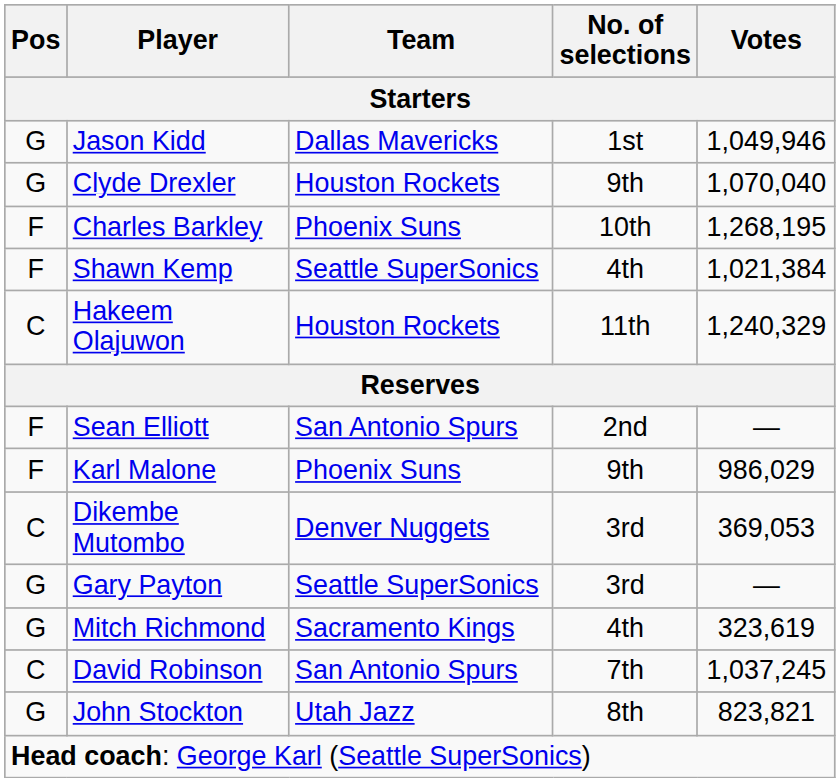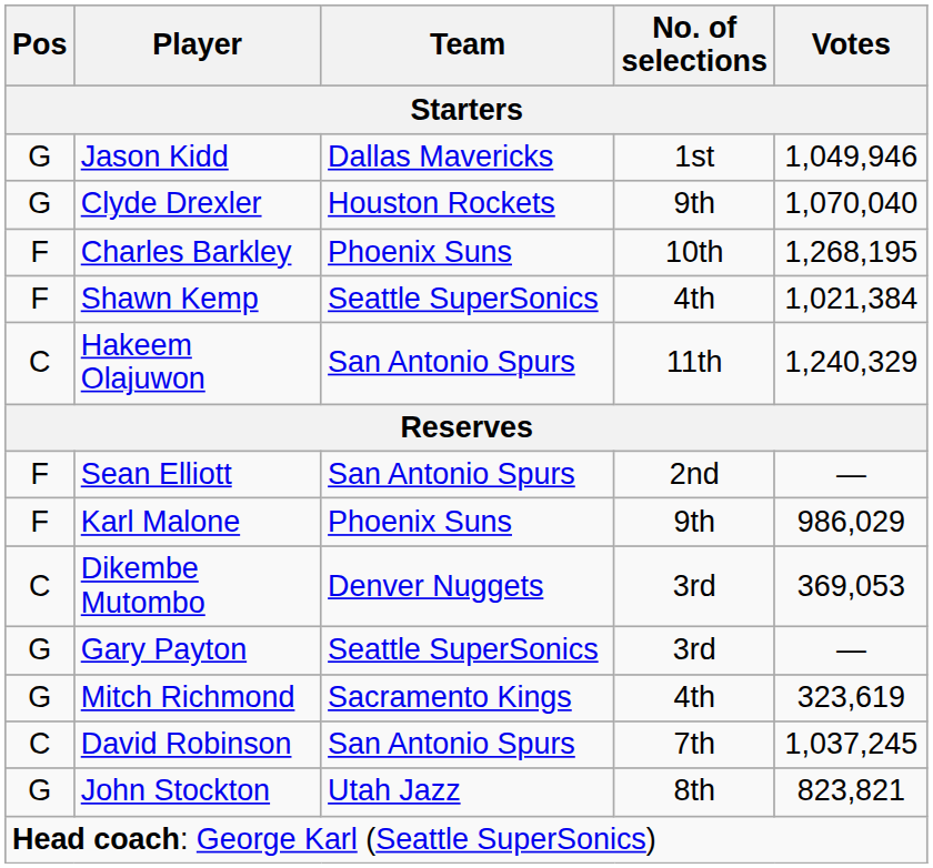Hakeem Olajuwon | Team: Houston Rockets -> San Antonio Spurs
